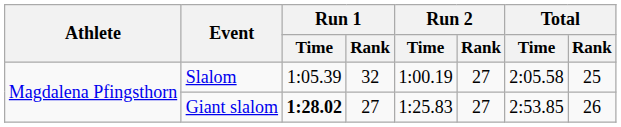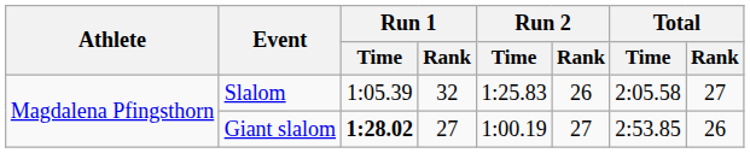Slalom | Run 2 / Time: 1:00.19 -> 1:25.83
Slalom | Run 2 / Rank: 27 -> 26
Slalom | Total / Rank: 25 -> 27
Giant slalom | Run 2 / Time: 1:25.83 -> 1:00.19
